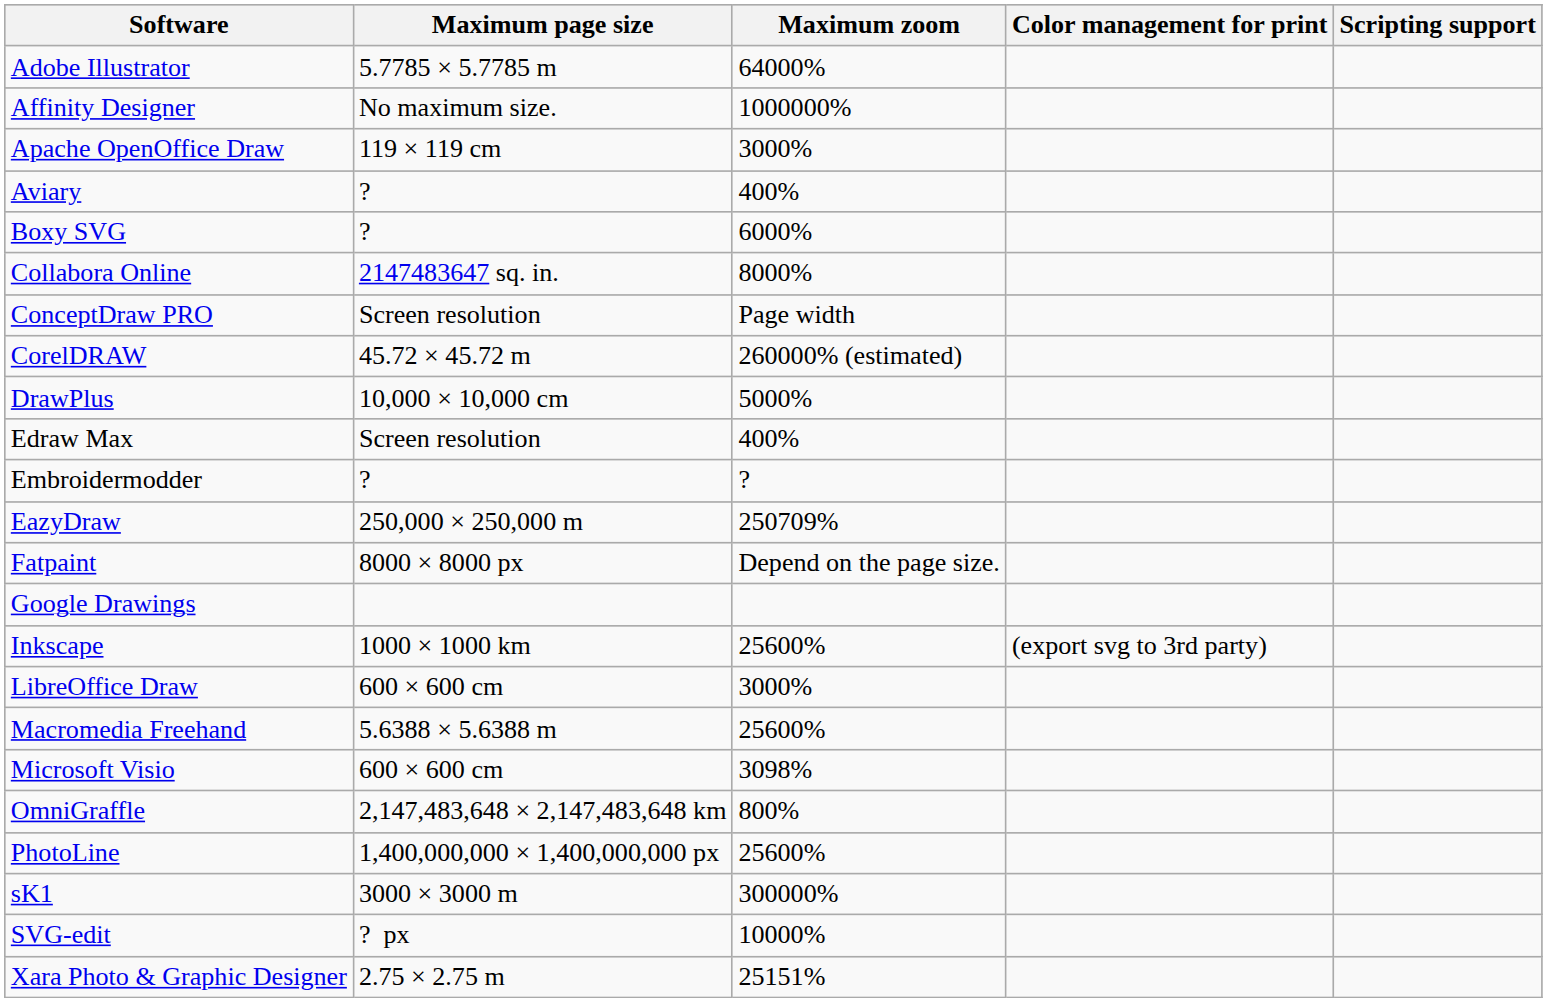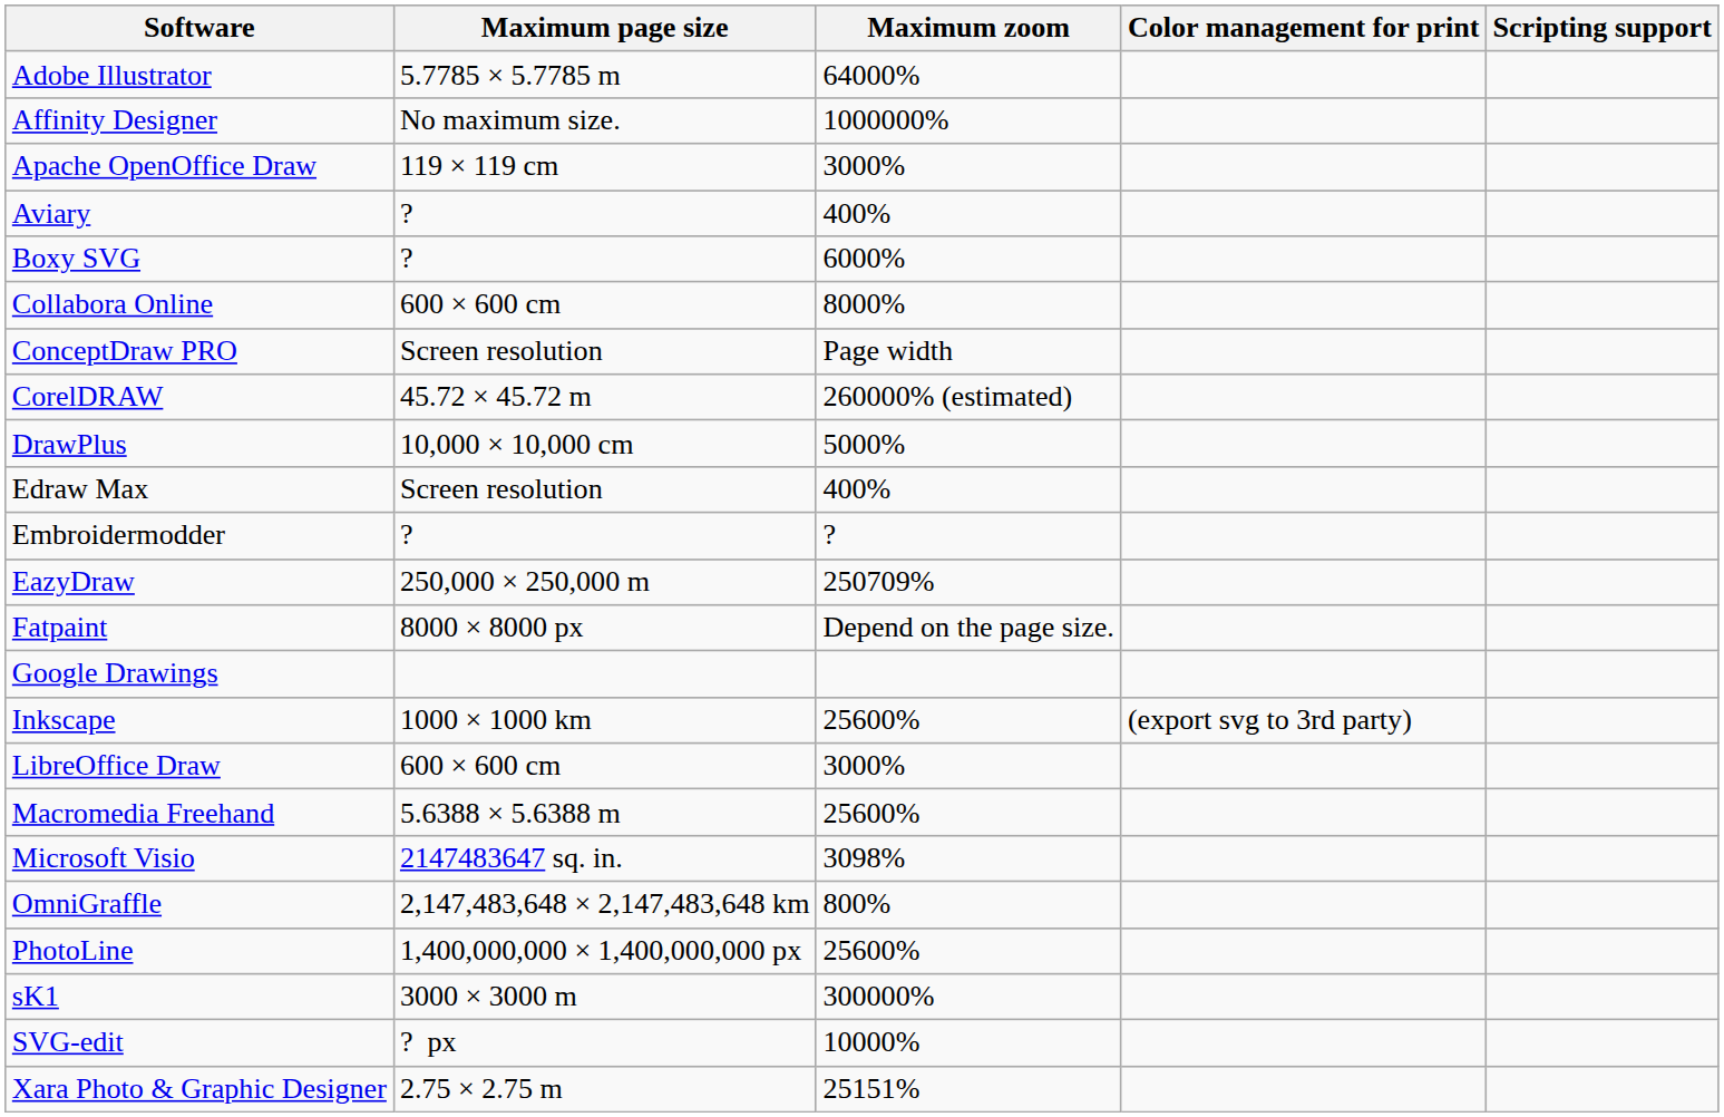Collabora Online | Maximum page size: 2147483647 sq. in. -> 600 × 600 cm
Microsoft Visio | Maximum page size: 600 × 600 cm -> 2147483647 sq. in.
